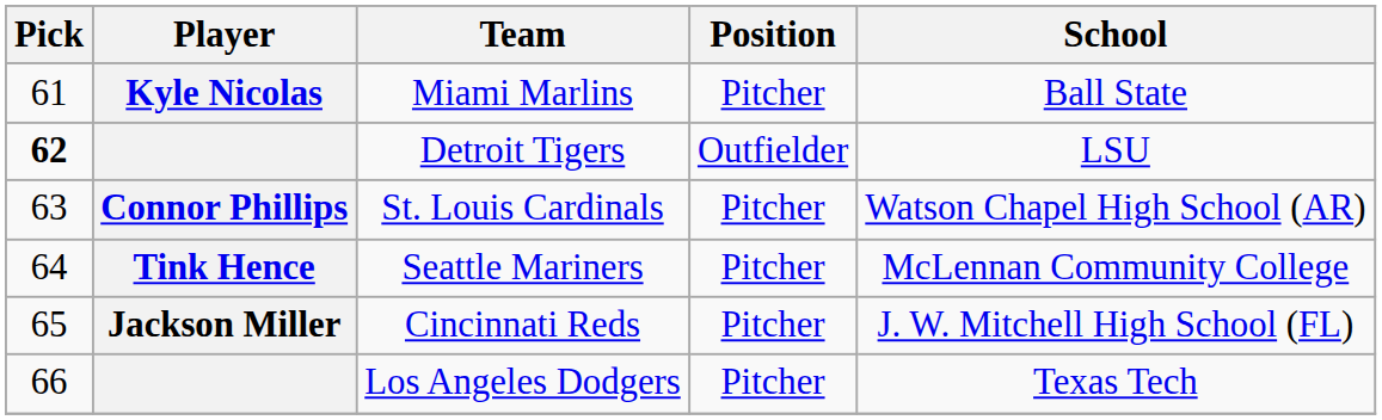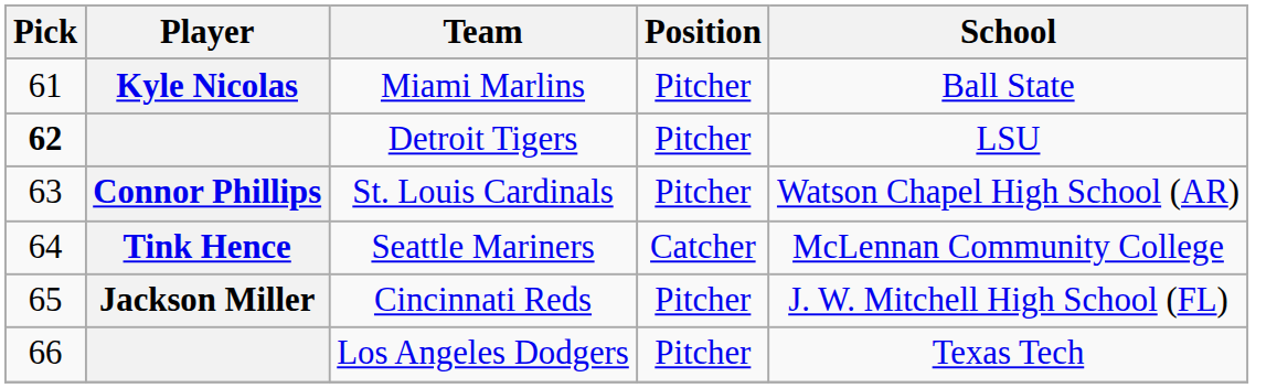Detroit Tigers | Position: Outfielder -> Pitcher
Seattle Mariners | Position: Pitcher -> Catcher
